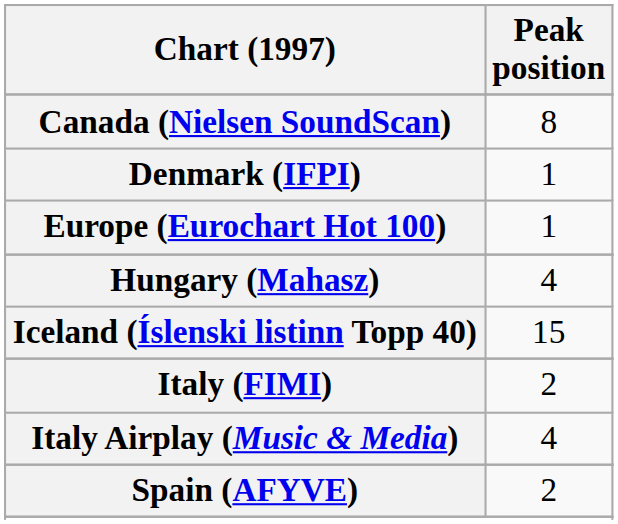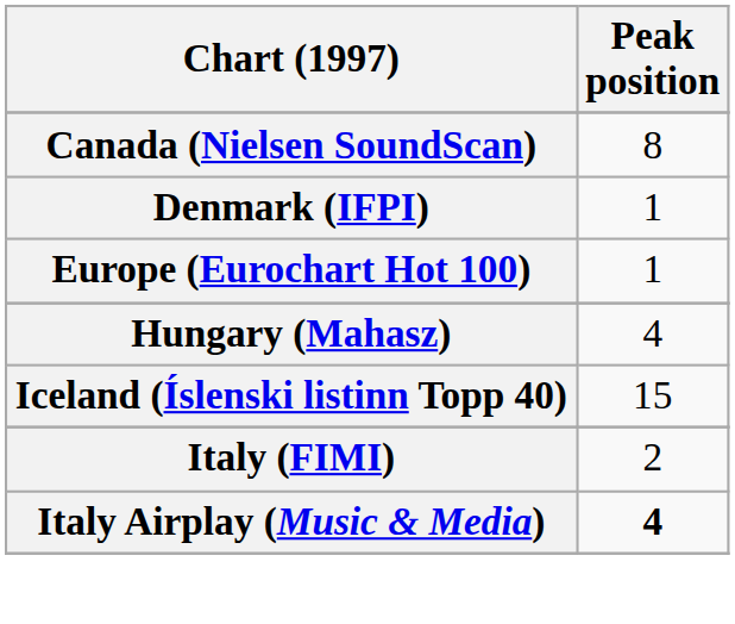Italy Airplay (Music & Media) | Peak position: normal -> bold
- row: Spain (AFYVE) | 2
